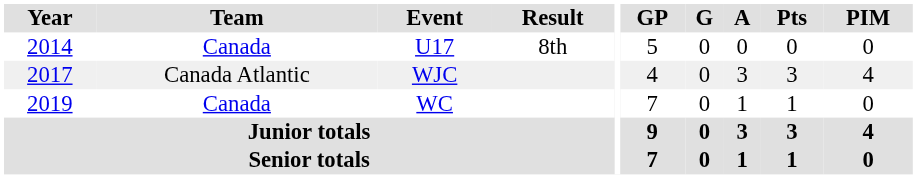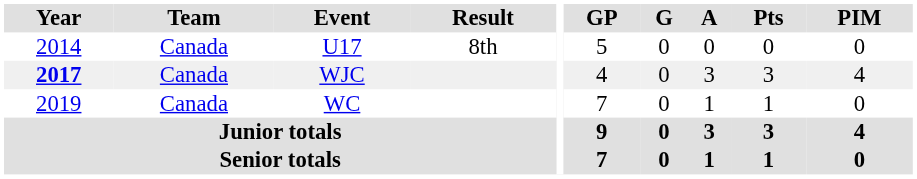WJC | Year: normal -> bold
WJC | Team: Canada Atlantic -> Canada
